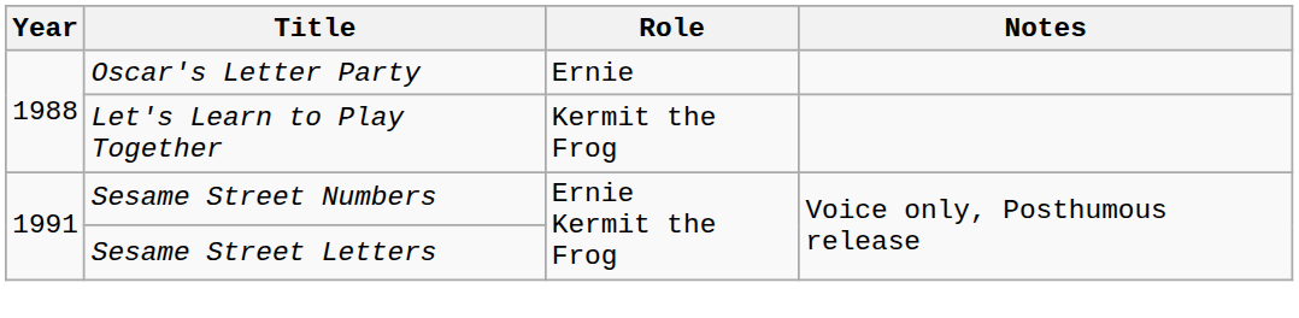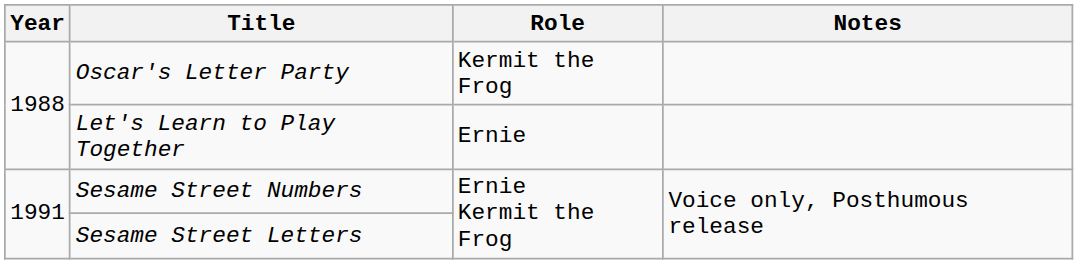Oscar's Letter Party | Role: Ernie -> Kermit the Frog
Let's Learn to Play Together | Role: Kermit the Frog -> Ernie
